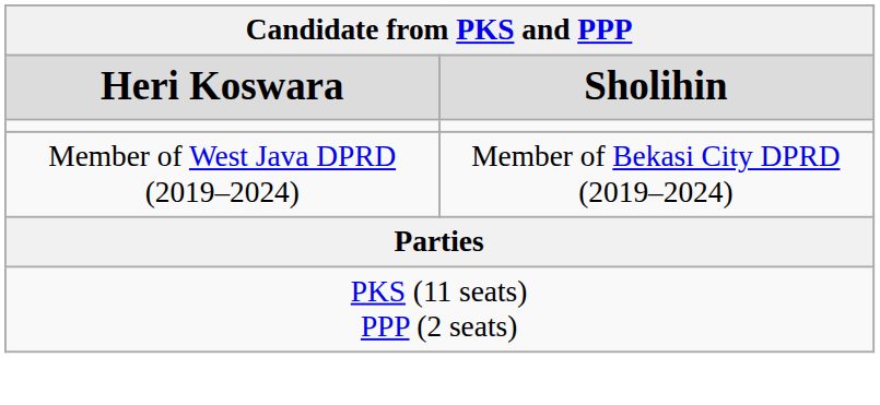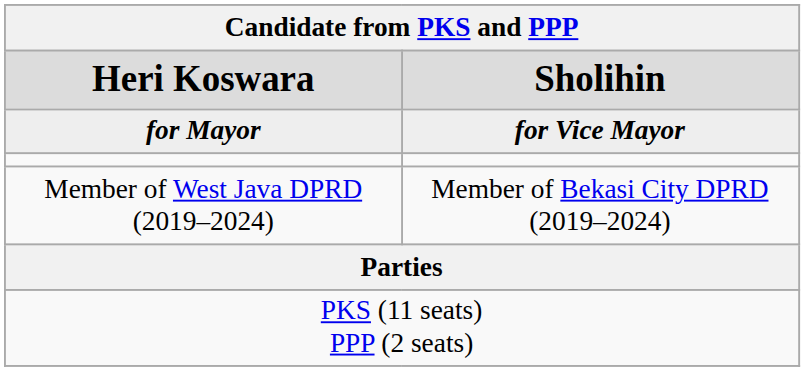+ row: for Mayor | for Vice Mayor
